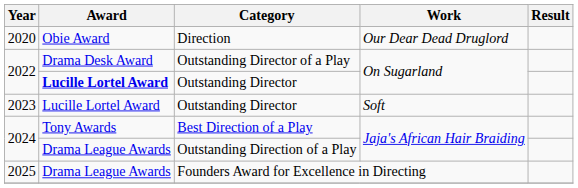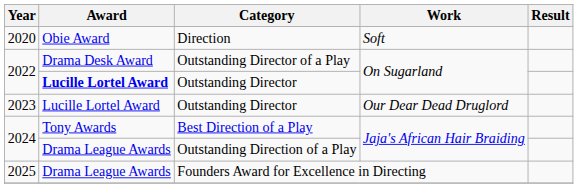Direction | Work: Our Dear Dead Druglord -> Soft
2023 / Outstanding Director | Work: Soft -> Our Dear Dead Druglord
